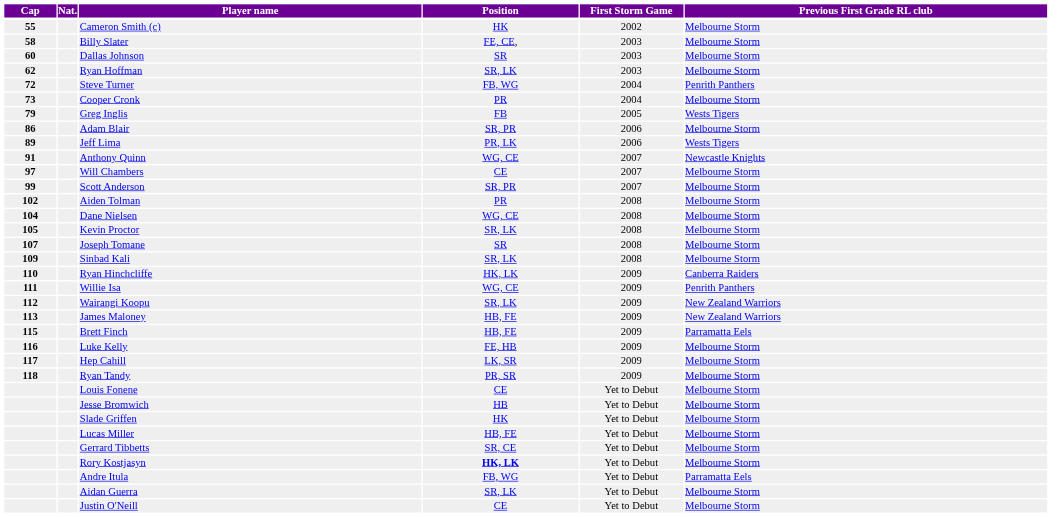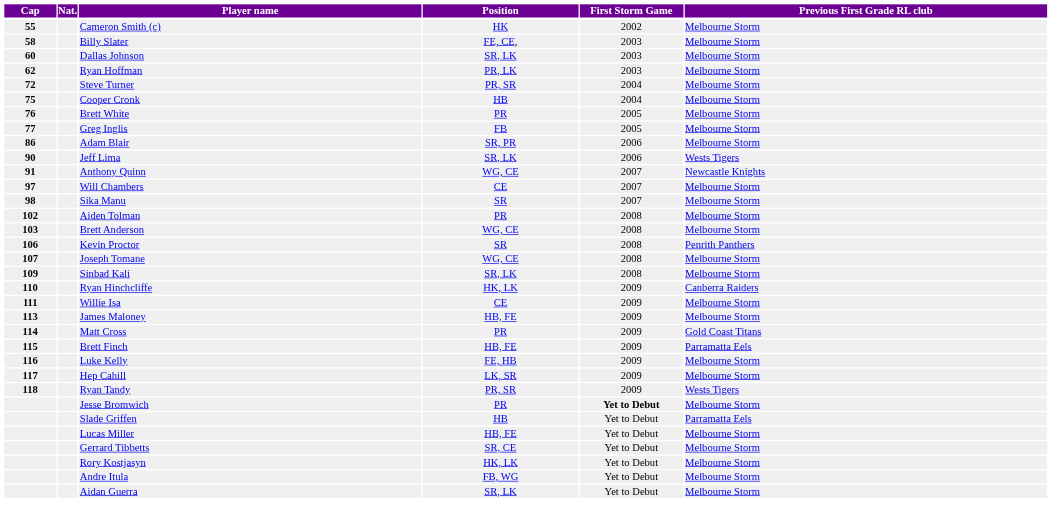Dallas Johnson | Position: SR -> SR, LK
Ryan Hoffman | Position: SR, LK -> PR, LK
Steve Turner | Position: FB, WG -> PR, SR
Steve Turner | Previous First Grade RL club: Penrith Panthers -> Melbourne Storm
Cooper Cronk | Cap: 73 -> 75
Cooper Cronk | Position: PR -> HB
+ row: 76 | Brett White | PR | 2005 | Melbourne Storm
Greg Inglis | Cap: 79 -> 77
Greg Inglis | Previous First Grade RL club: Wests Tigers -> Melbourne Storm
Jeff Lima | Cap: 89 -> 90
Jeff Lima | Position: PR, LK -> SR, LK
+ row: 98 | Sika Manu | SR | 2007 | Melbourne Storm
- row: 99 | Scott Anderson | SR, PR | 2007 | Melbourne Storm
+ row: 103 | Brett Anderson | WG, CE | 2008 | Melbourne Storm
- row: 104 | Dane Nielsen | WG, CE | 2008 | Melbourne Storm
Kevin Proctor | Cap: 105 -> 106
Kevin Proctor | Position: SR, LK -> SR
Kevin Proctor | Previous First Grade RL club: Melbourne Storm -> Penrith Panthers
Joseph Tomane | Position: SR -> WG, CE
Willie Isa | Position: WG, CE -> CE
Willie Isa | Previous First Grade RL club: Penrith Panthers -> Melbourne Storm
- row: 112 | Wairangi Koopu | SR, LK | 2009 | New Zealand Warriors
James Maloney | Previous First Grade RL club: New Zealand Warriors -> Melbourne Storm
+ row: 114 | Matt Cross | PR | 2009 | Gold Coast Titans
Ryan Tandy | Previous First Grade RL club: Melbourne Storm -> Wests Tigers
- row: Louis Fonene | CE | Yet to Debut | Melbourne Storm
Jesse Bromwich | Position: HB -> PR
Jesse Bromwich | First Storm Game: normal -> bold
Slade Griffen | Position: HK -> HB
Slade Griffen | Previous First Grade RL club: Melbourne Storm -> Parramatta Eels
Rory Kostjasyn | Position: bold -> normal
Andre Itula | Previous First Grade RL club: Parramatta Eels -> Melbourne Storm
- row: Justin O'Neill | CE | Yet to Debut | Melbourne Storm
